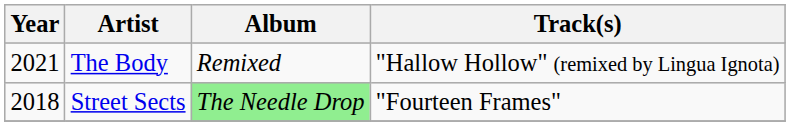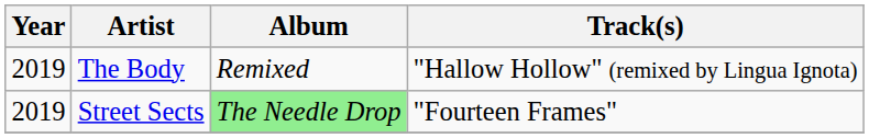The Body | Year: 2021 -> 2019
Street Sects | Year: 2018 -> 2019
